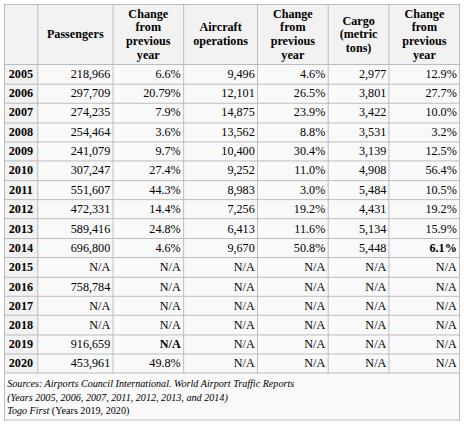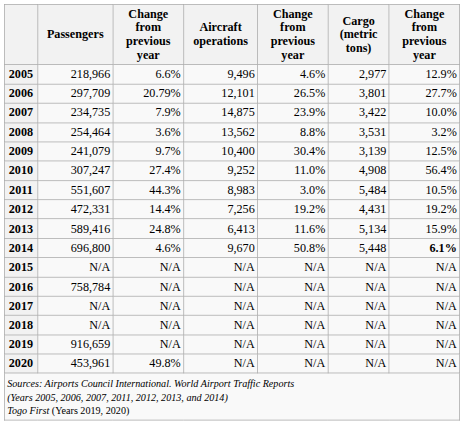2007 | Passengers: 274,235 -> 234,735
2019 | column 3: bold -> normal
